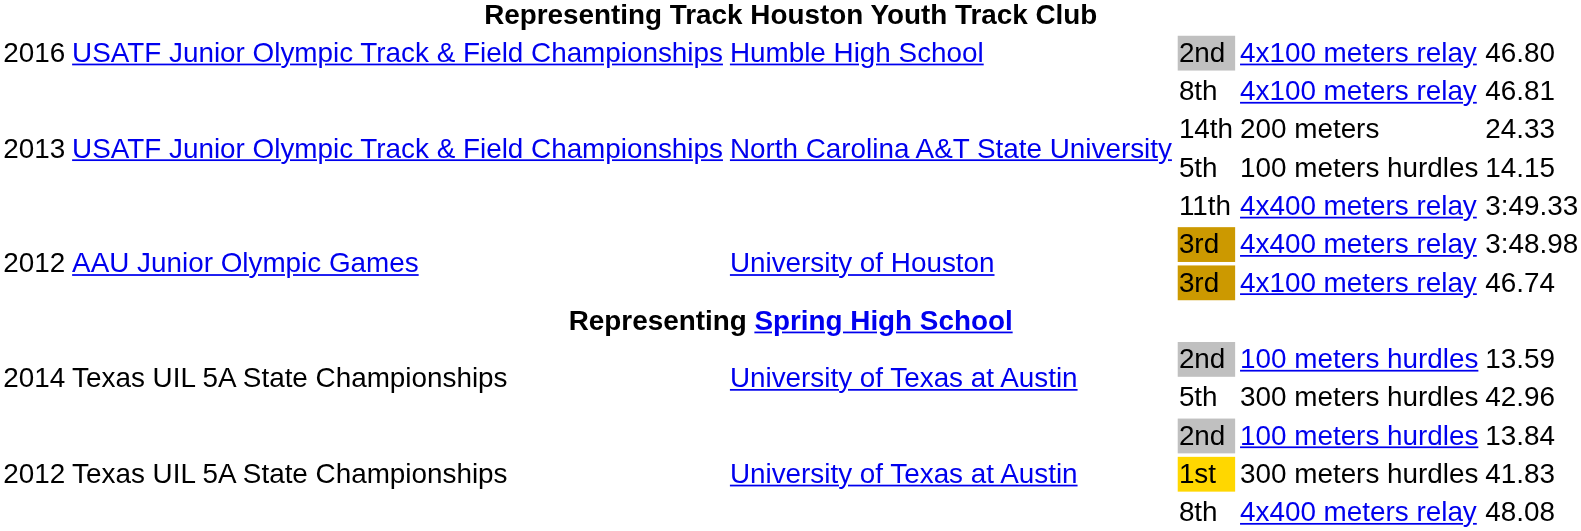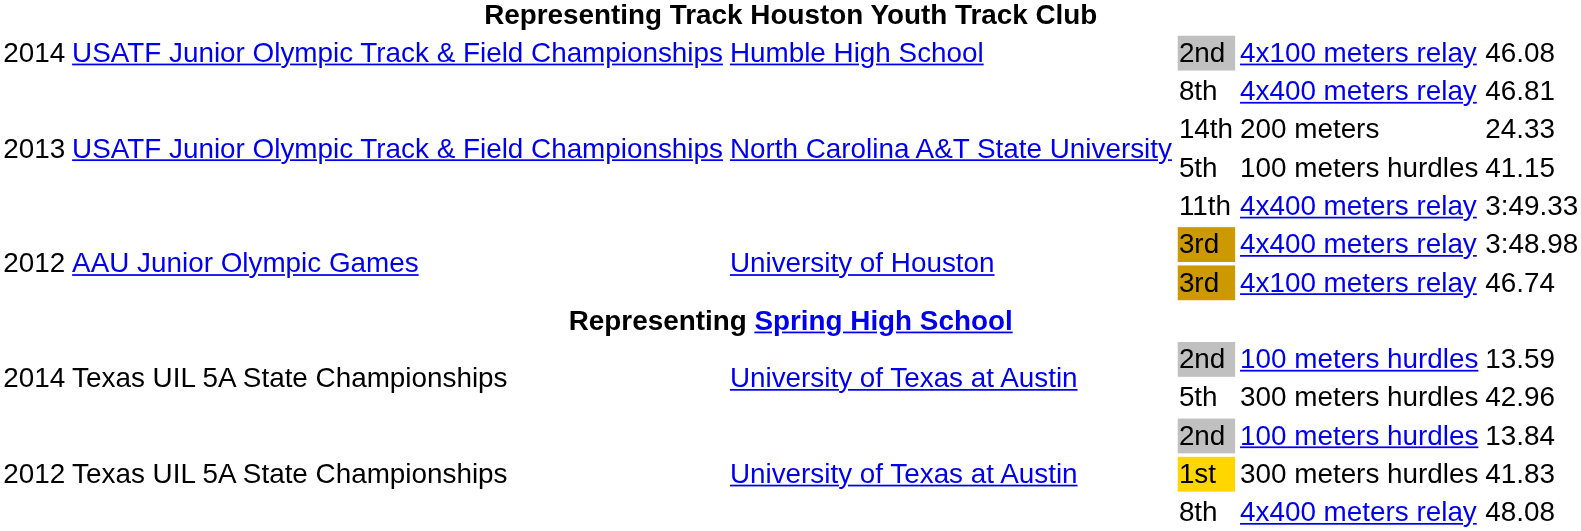Humble High School / 2nd | column 1: 2016 -> 2014
Humble High School / 2nd | column 6: 46.80 -> 46.08
North Carolina A&T State University / 8th | column 5: 4x100 meters relay -> 4x400 meters relay
North Carolina A&T State University / 5th | column 6: 14.15 -> 41.15
